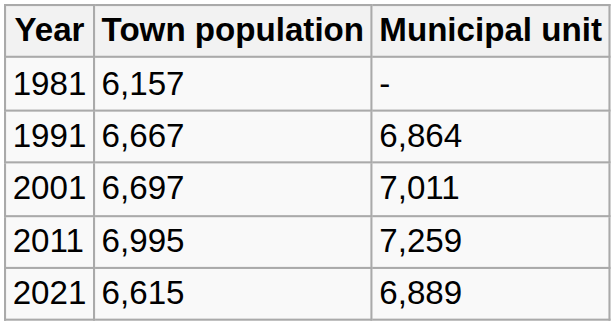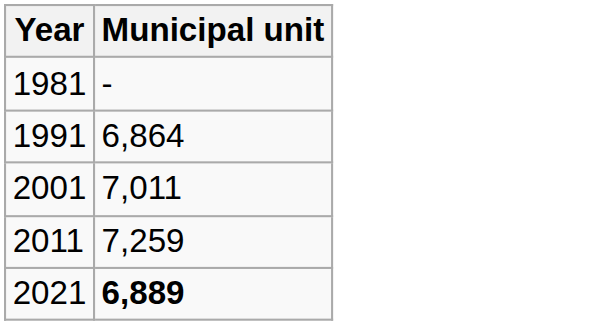- column: Town population | 6,157 | 6,667 | 6,697 | 6,995 | 6,615
2021 | Municipal unit: normal -> bold
